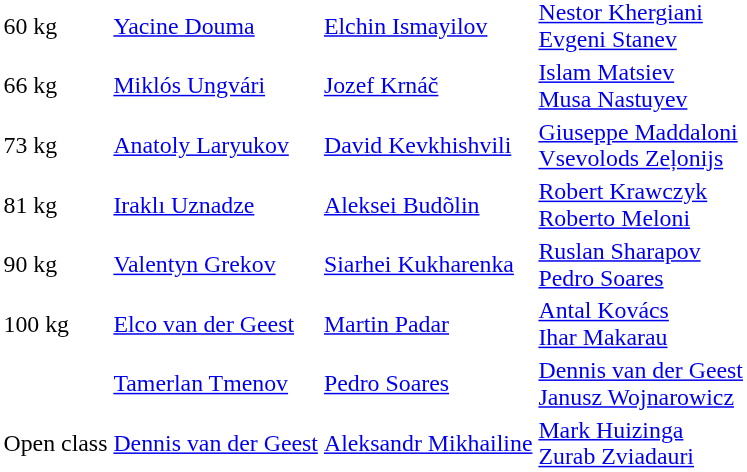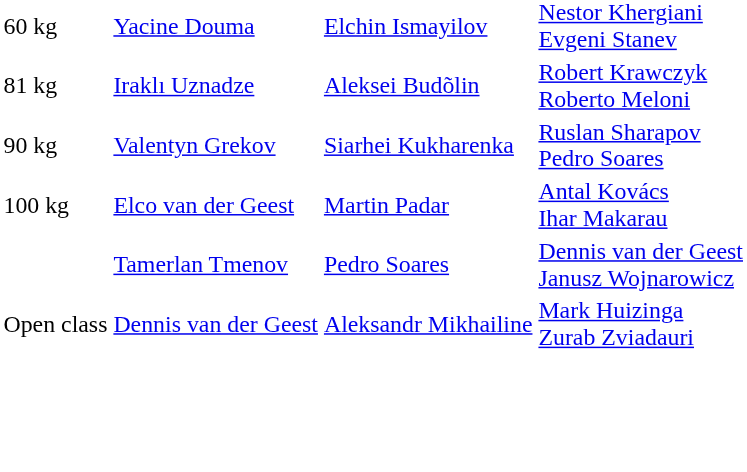- row: 66 kg | Miklós Ungvári | Jozef Krnáč | Islam Matsiev Musa Nastuyev
- row: 73 kg | Anatoly Laryukov | David Kevkhishvili | Giuseppe Maddaloni Vsevolods Zeļonijs
